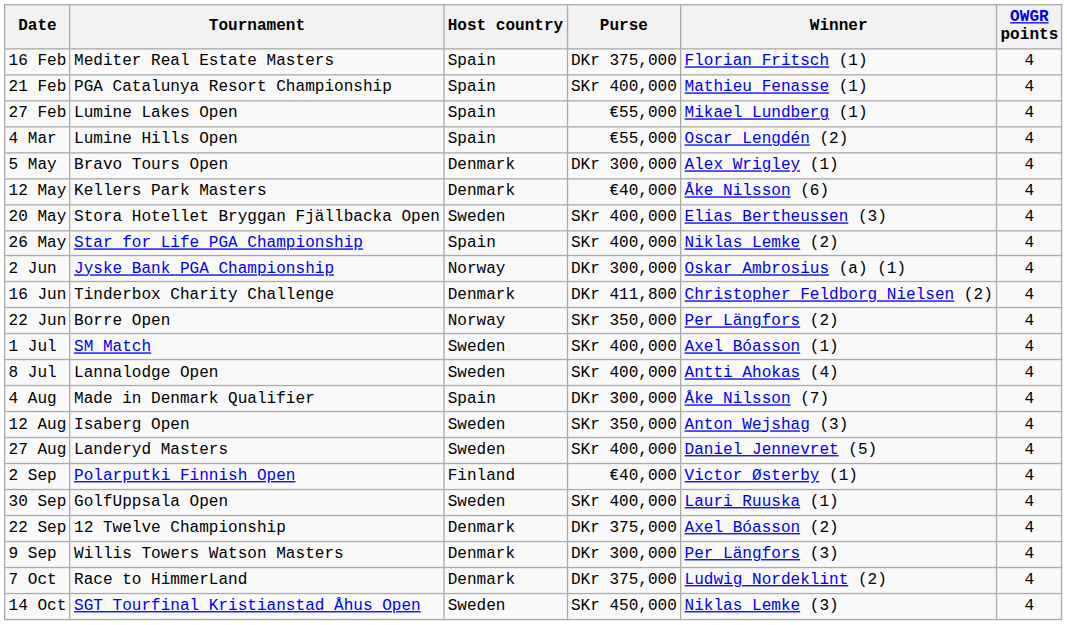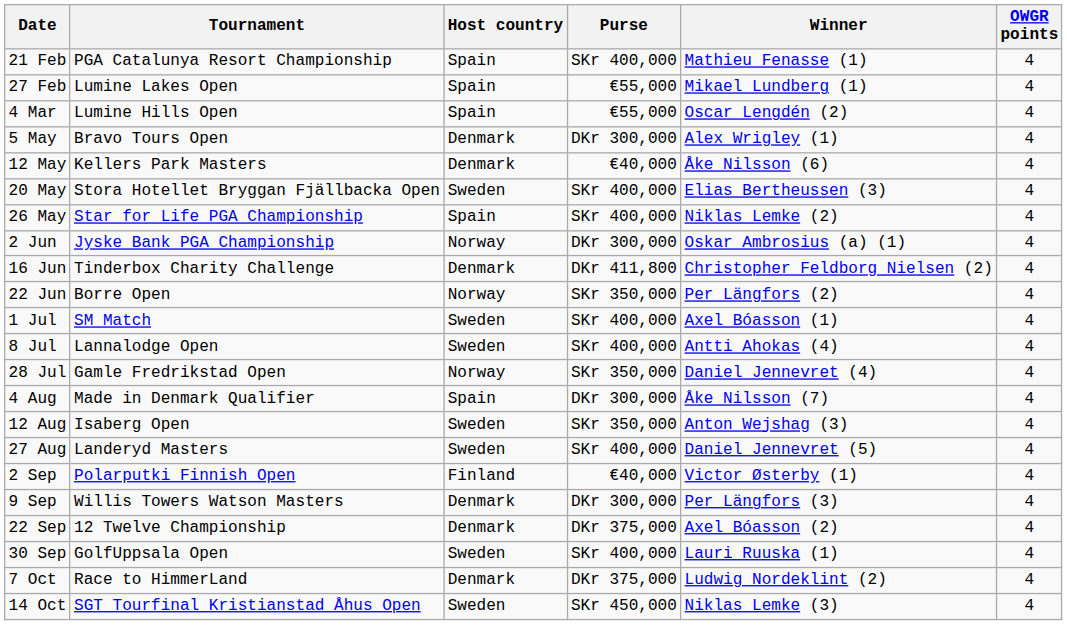- row: 16 Feb | Mediter Real Estate Masters | Spain | DKr 375,000 | Florian Fritsch (1) | 4
+ row: 28 Jul | Gamle Fredrikstad Open | Norway | SKr 350,000 | Daniel Jennevret (4) | 4
rows swapped: 9 Sep <-> 30 Sep
